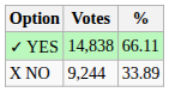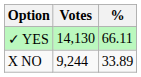✓ YES | Votes: 14,838 -> 14,130
